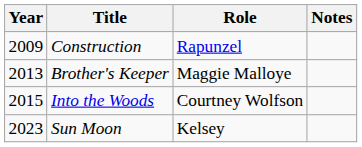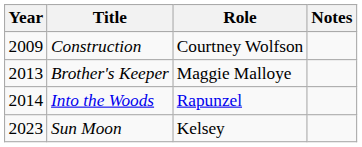Construction | Role: Rapunzel -> Courtney Wolfson
Into the Woods | Year: 2015 -> 2014
Into the Woods | Role: Courtney Wolfson -> Rapunzel
